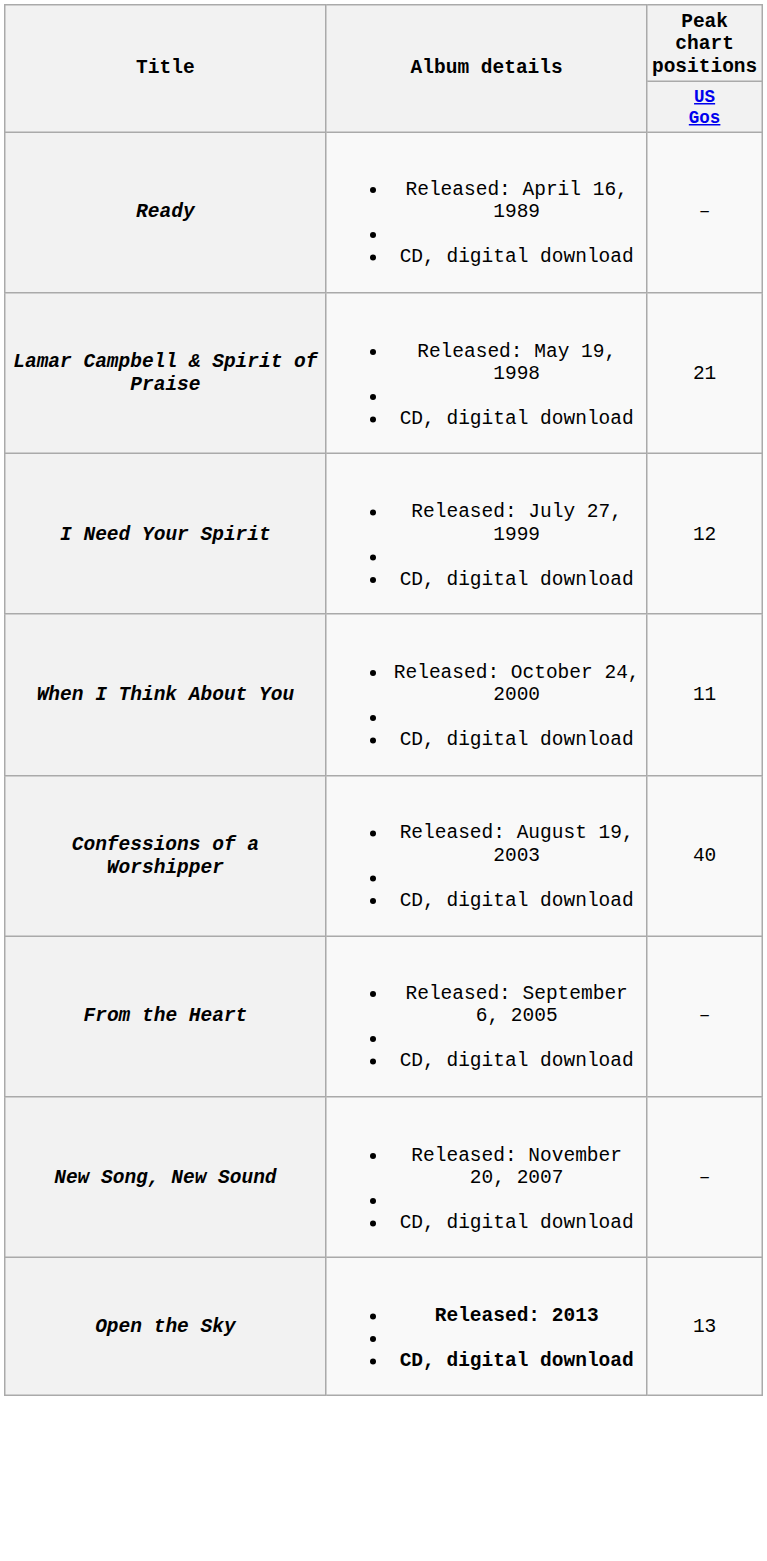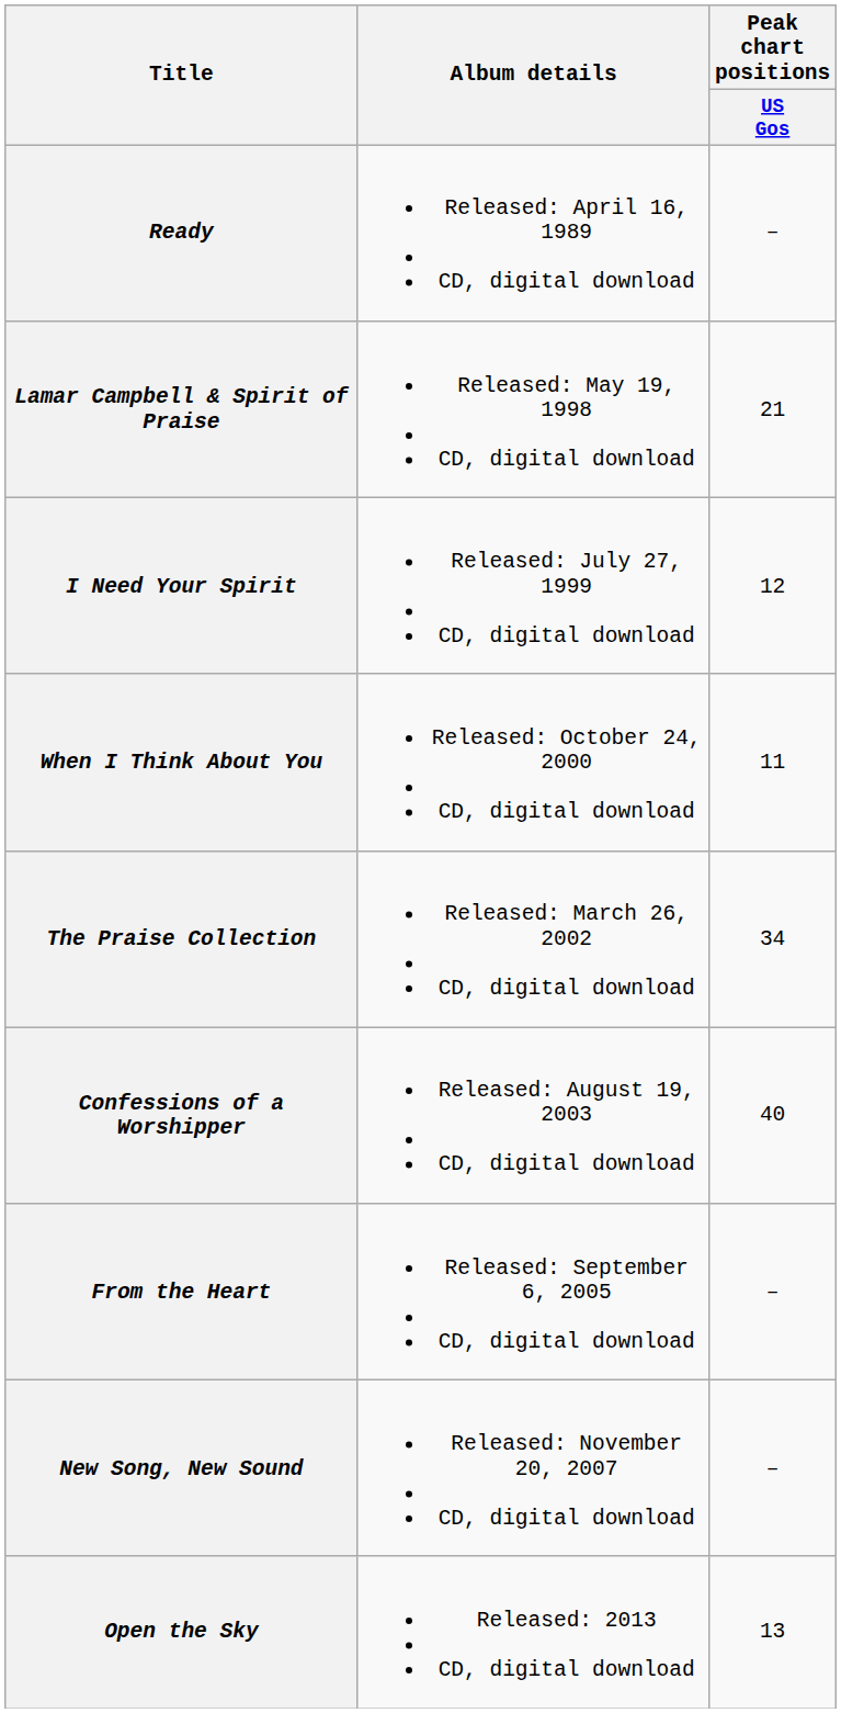+ row: The Praise Collection | Released: March 26, 2002 CD, digital download | 34
Open the Sky | Album details: bold -> normal
